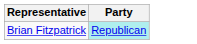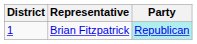+ column: District | 1
